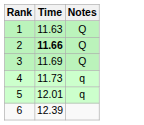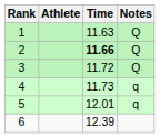+ column: Athlete
3 | Time: 11.69 -> 11.72
